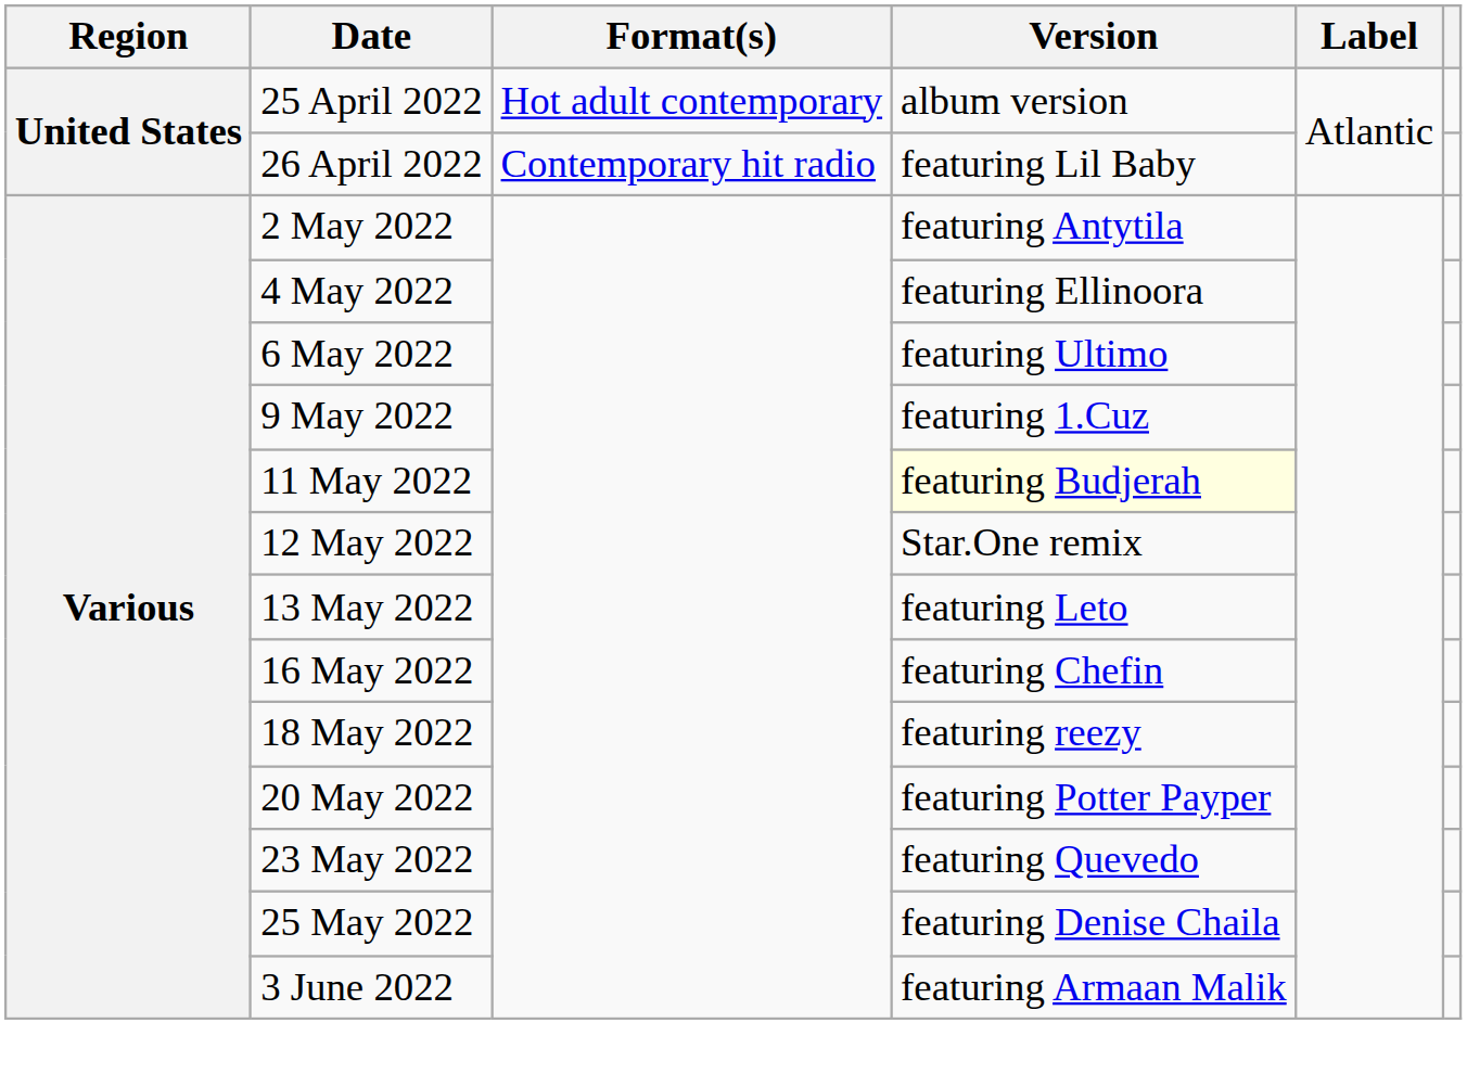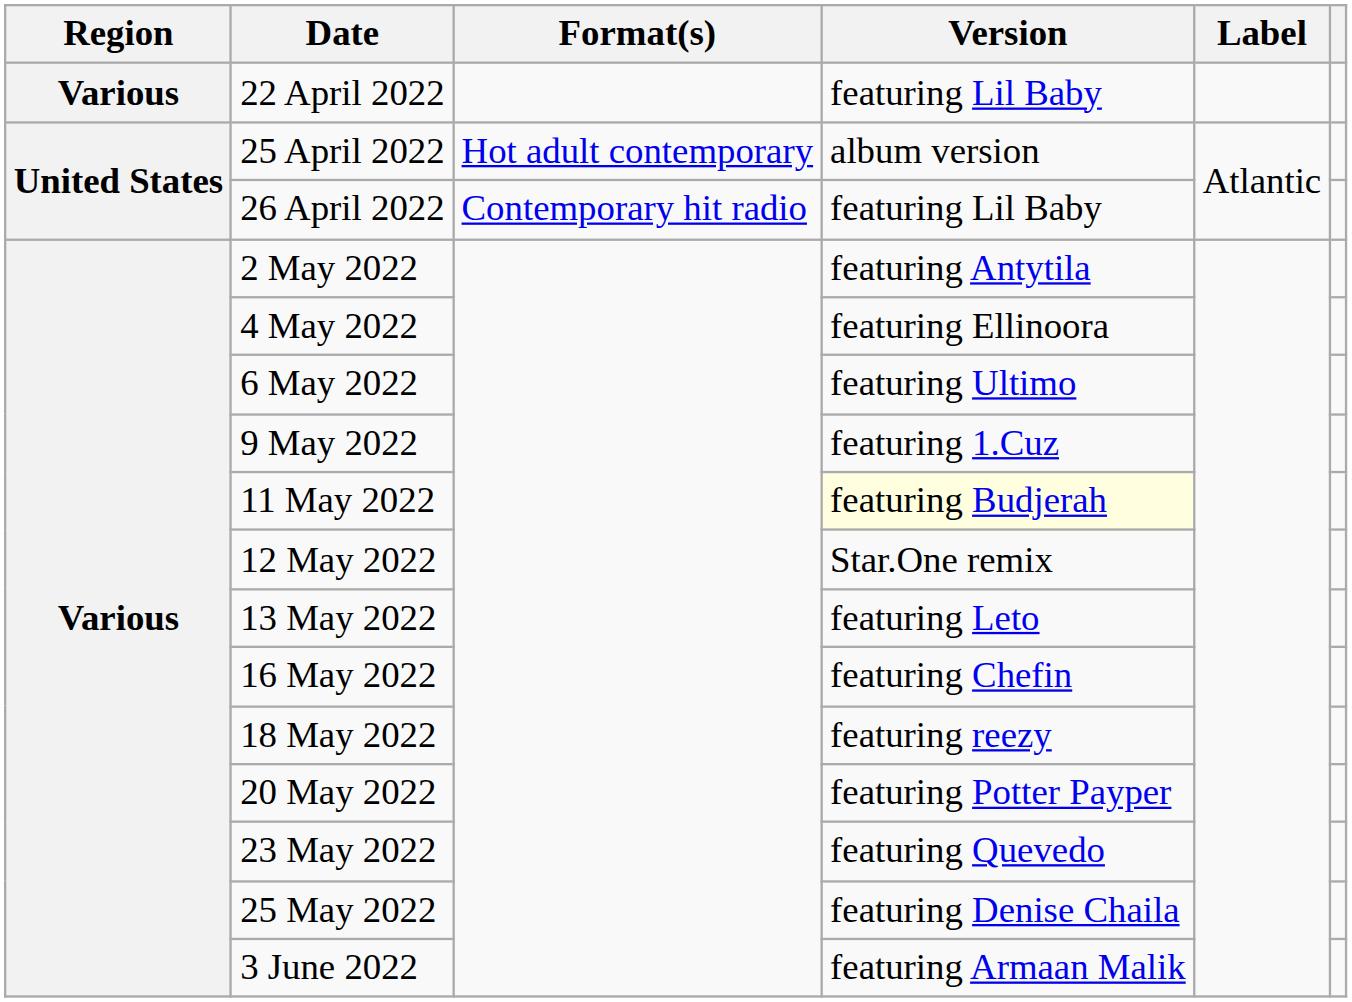+ row: Various | 22 April 2022 | featuring Lil Baby
